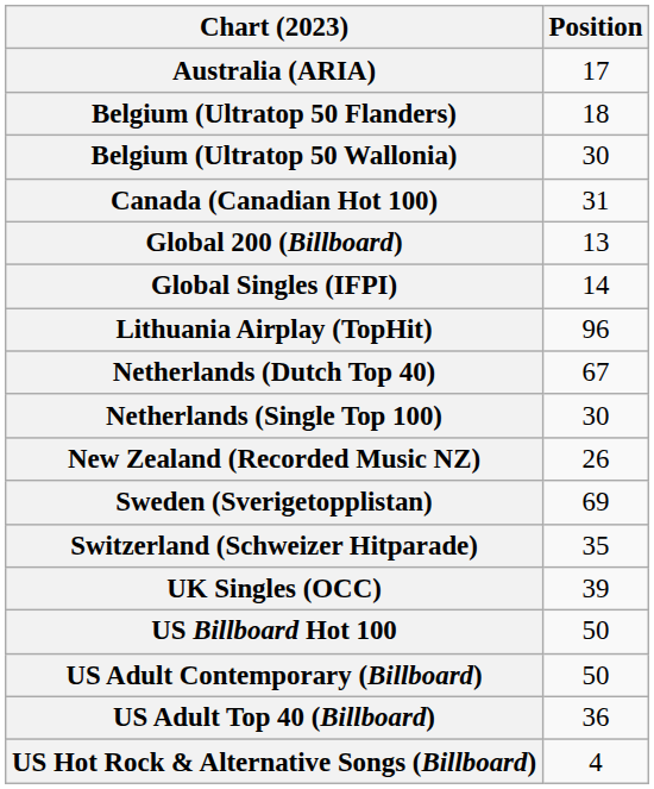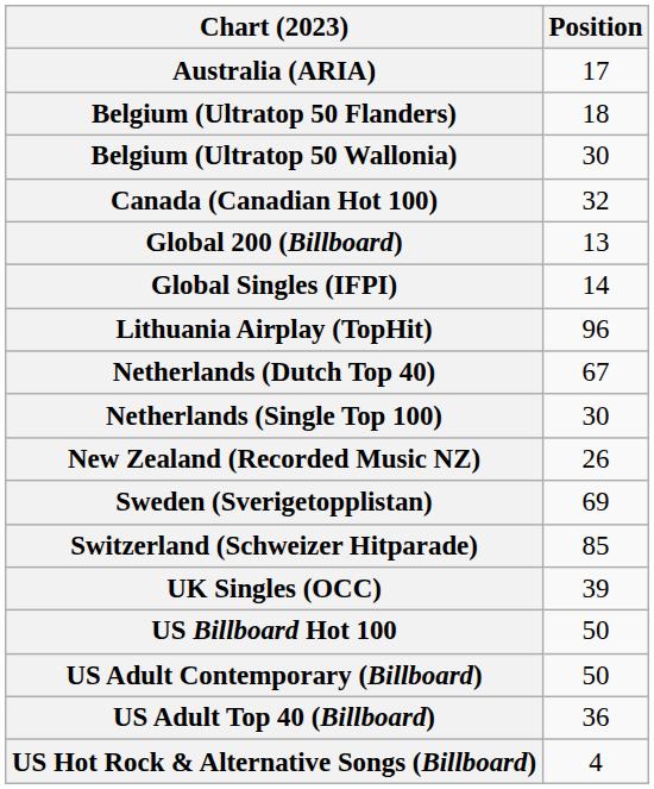Canada (Canadian Hot 100) | Position: 31 -> 32
Switzerland (Schweizer Hitparade) | Position: 35 -> 85
